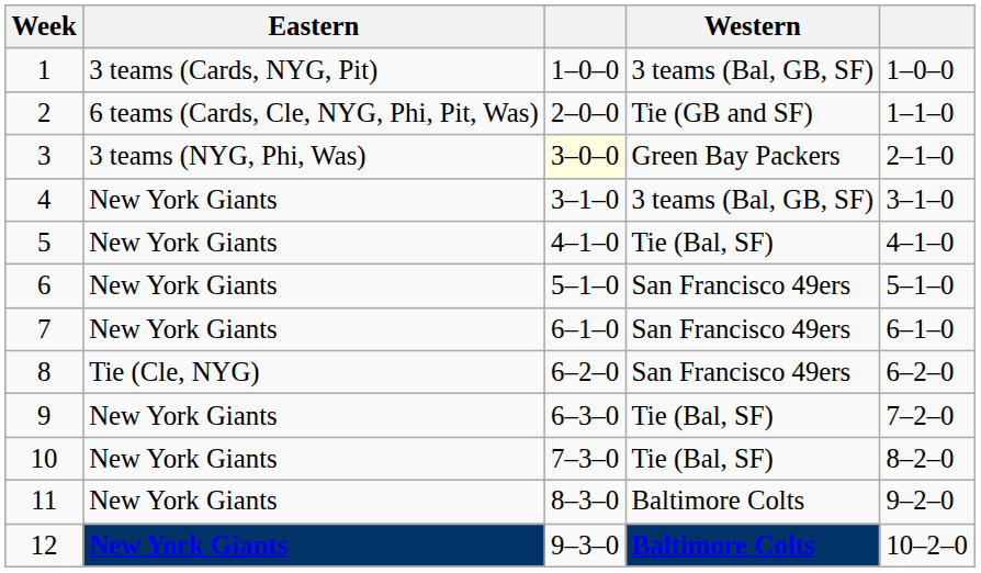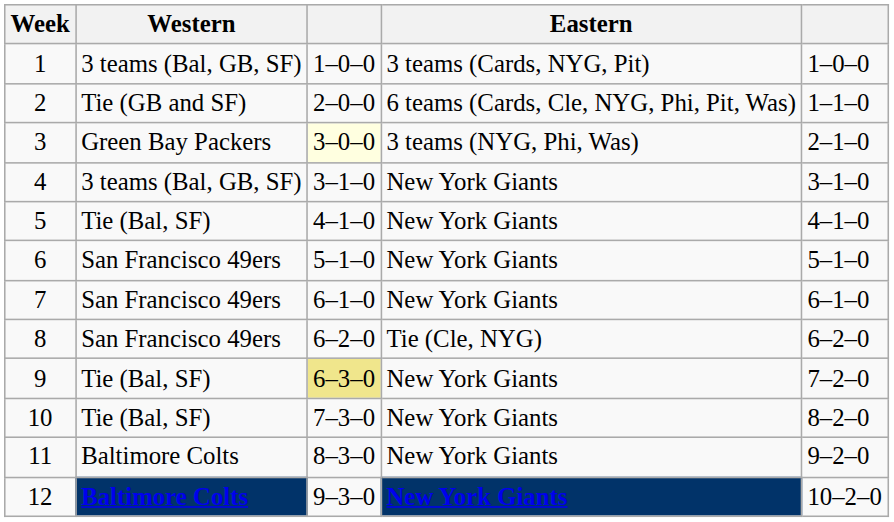columns swapped: Western <-> Eastern
9 | column 3: no background -> khaki background
